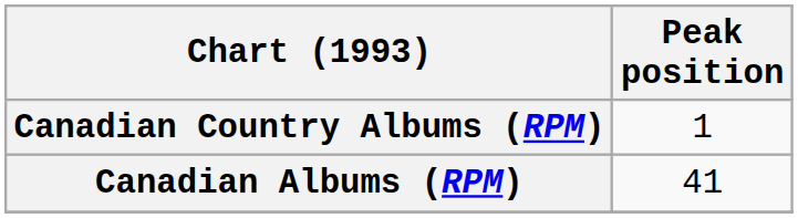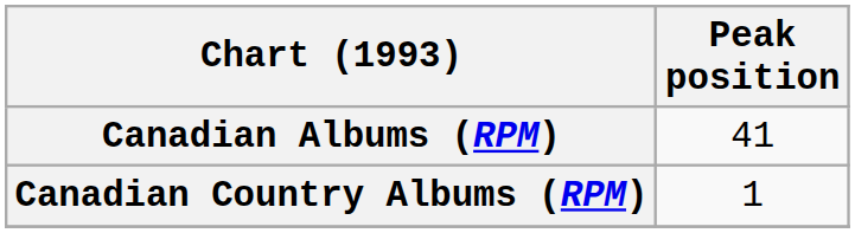rows swapped: Canadian Albums (RPM) <-> Canadian Country Albums (RPM)
